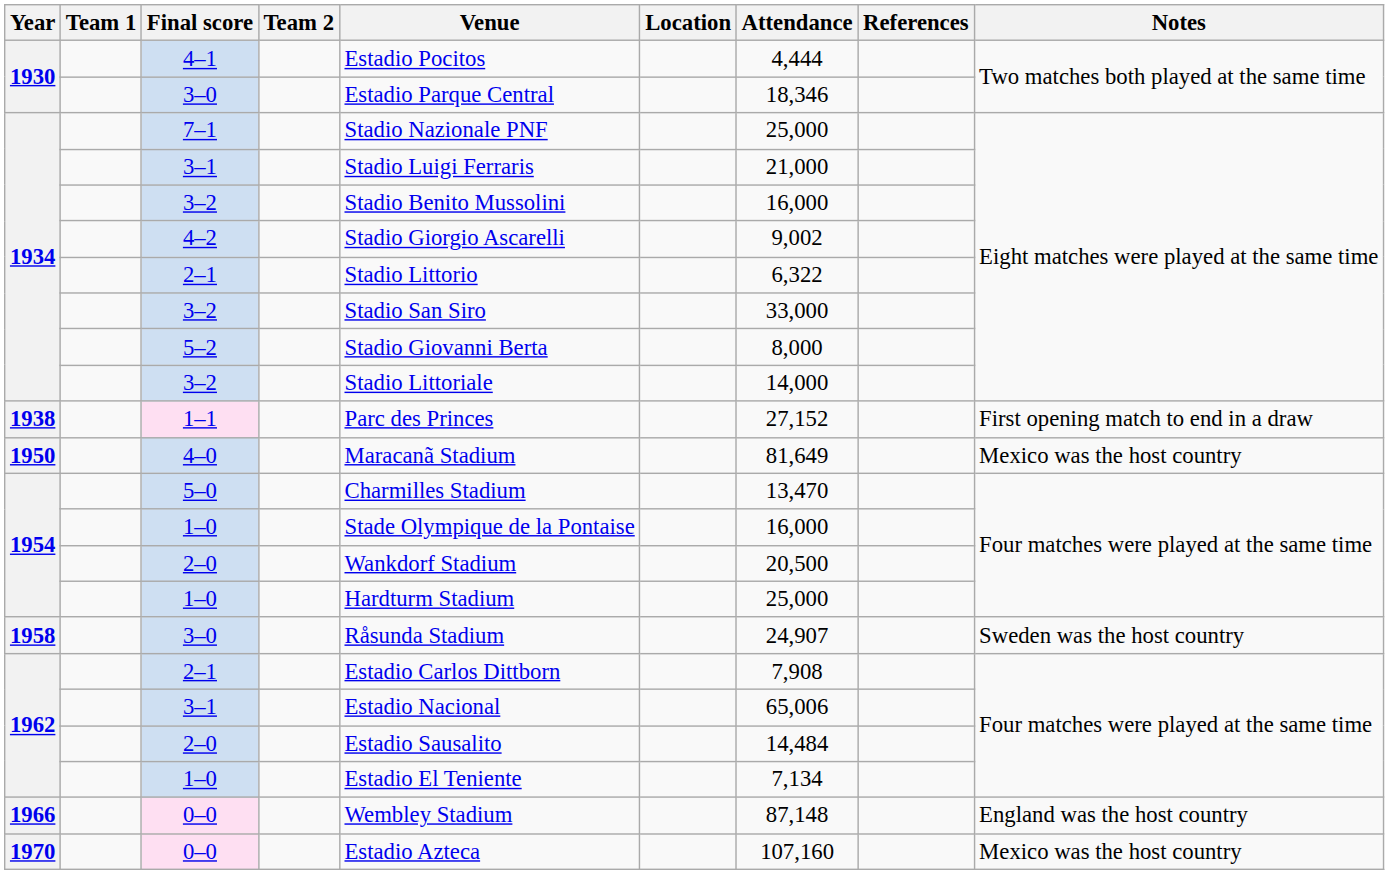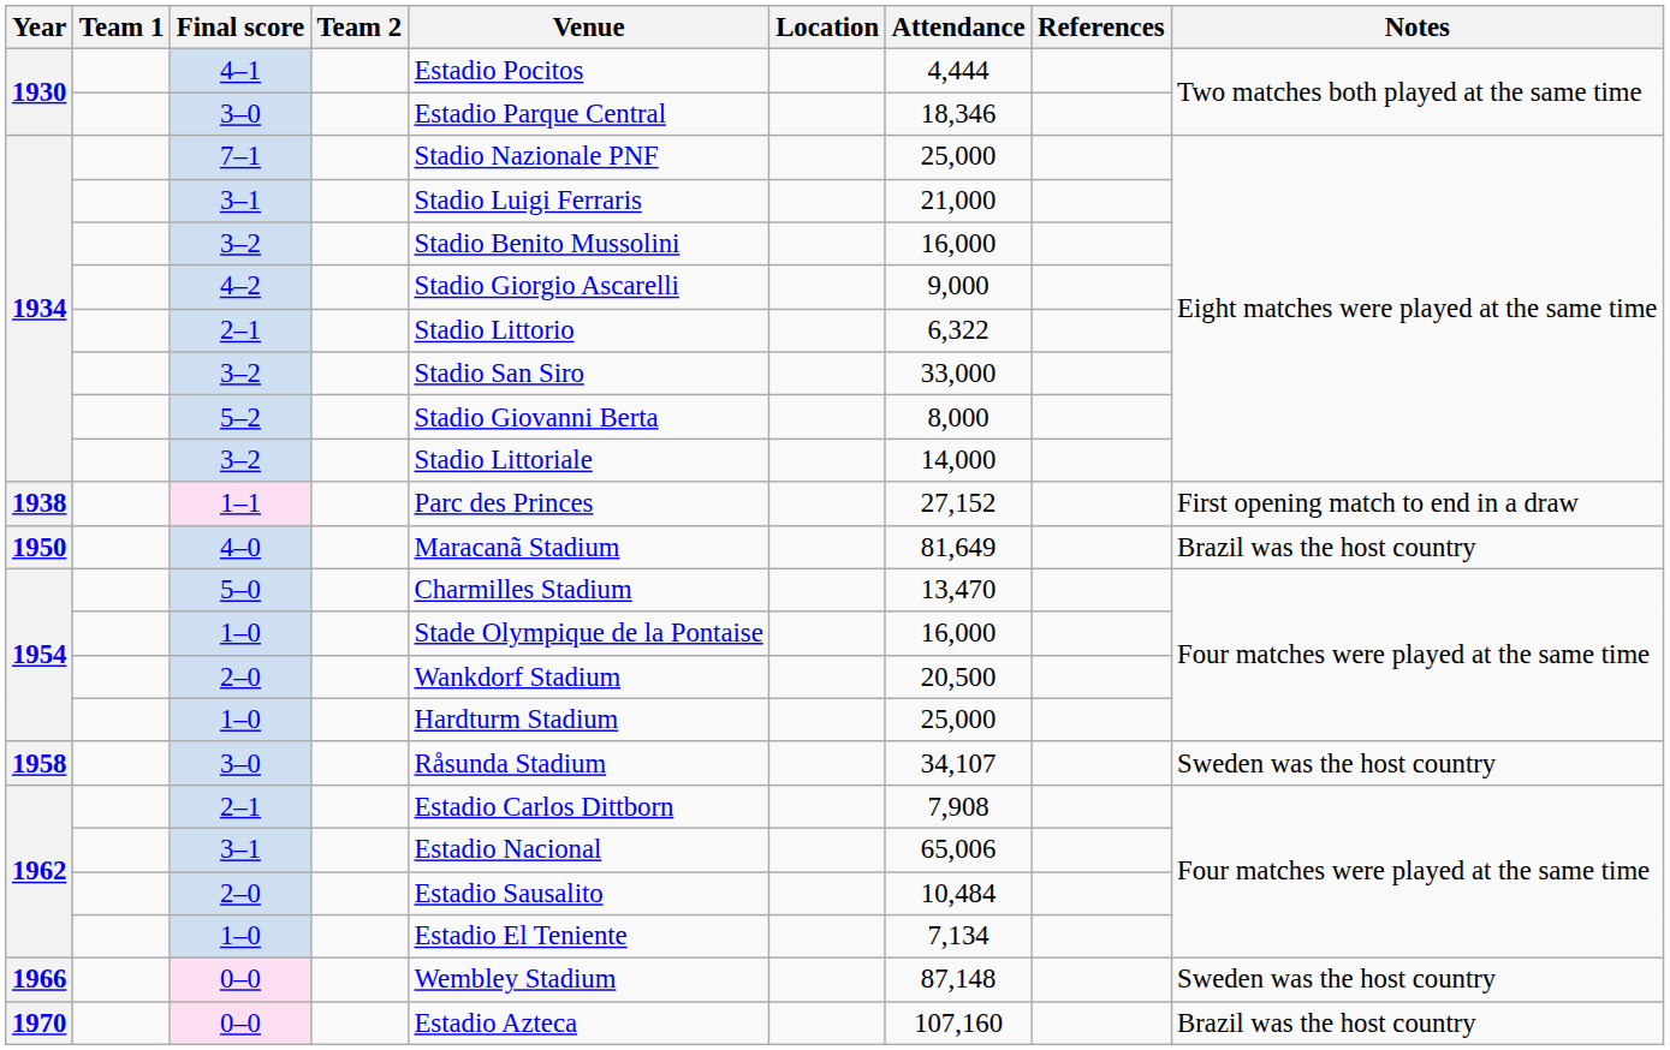4–2 | Attendance: 9,002 -> 9,000
4–0 | Notes: Mexico was the host country -> Brazil was the host country
1958 / 3–0 | Attendance: 24,907 -> 34,107
1962 / 2–0 | Attendance: 14,484 -> 10,484
1966 / 0–0 | Notes: England was the host country -> Sweden was the host country
1970 / 0–0 | Notes: Mexico was the host country -> Brazil was the host country
